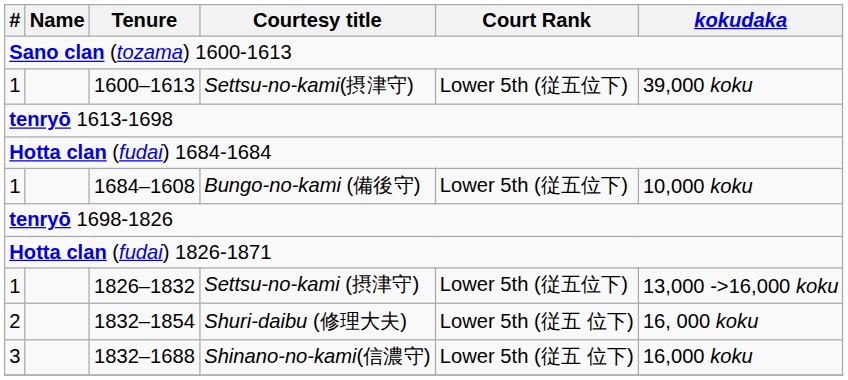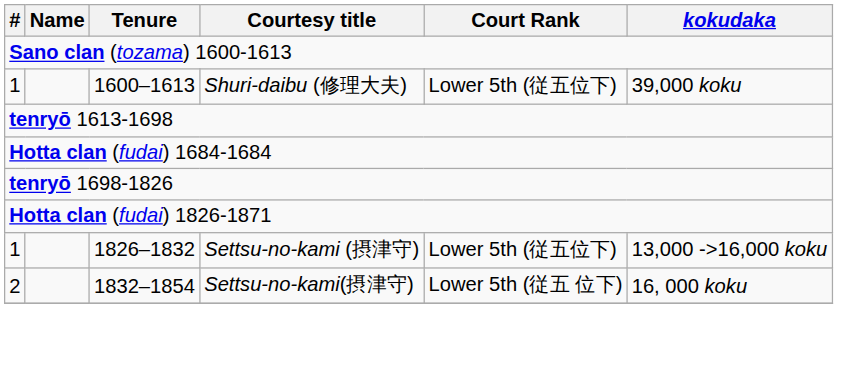1600–1613 | Courtesy title: Settsu-no-kami(摂津守) -> Shuri-daibu (修理大夫)
- row: 1 | 1684–1608 | Bungo-no-kami (備後守) | Lower 5th (従五位下) | 10,000 koku
1832–1854 | Courtesy title: Shuri-daibu (修理大夫) -> Settsu-no-kami(摂津守)
- row: 3 | 1832–1688 | Shinano-no-kami(信濃守) | Lower 5th (従五 位下) | 16,000 koku
